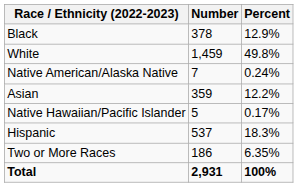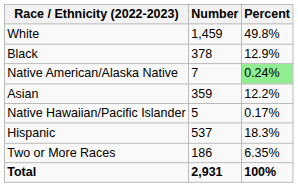rows swapped: White <-> Black
Native American/Alaska Native | Percent: no background -> lightgreen background
